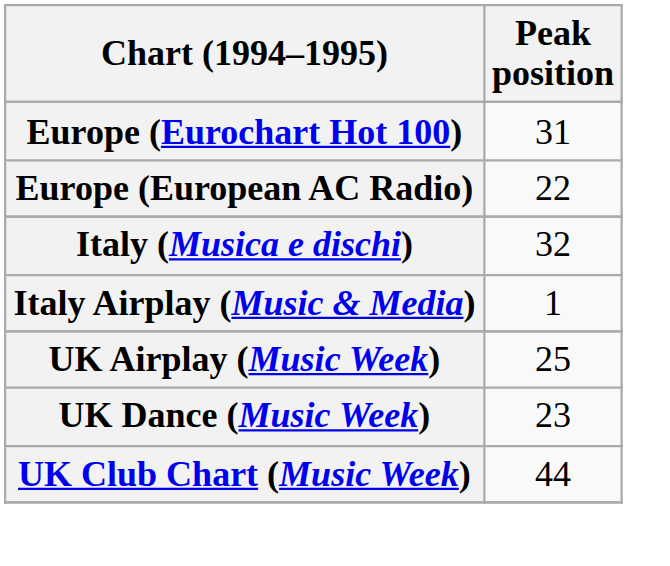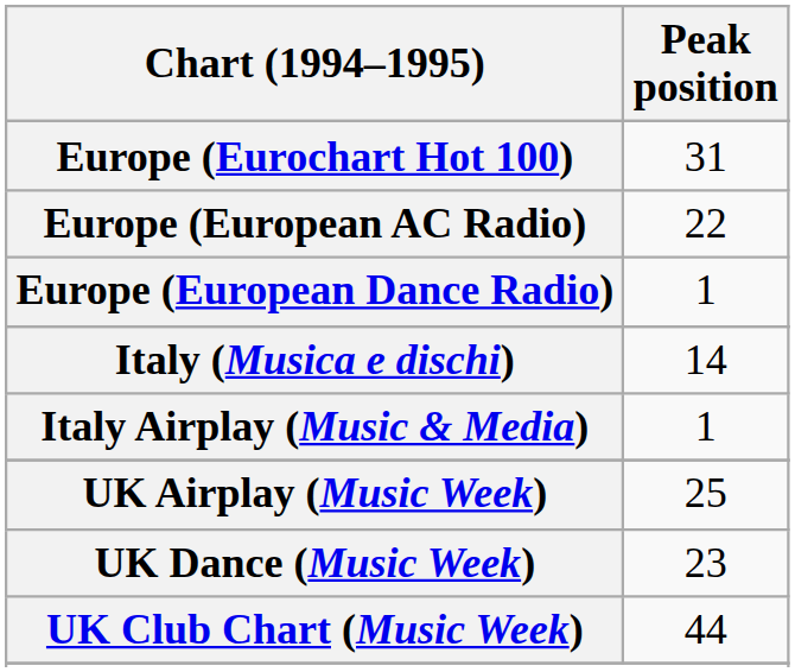+ row: Europe (European Dance Radio) | 1
Italy (Musica e dischi) | Peak position: 32 -> 14
